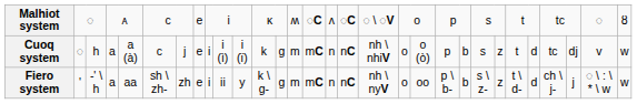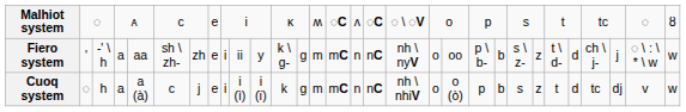rows swapped: Cuoq system <-> Fiero system
